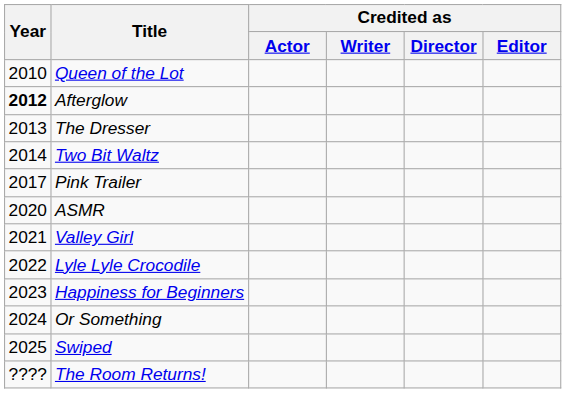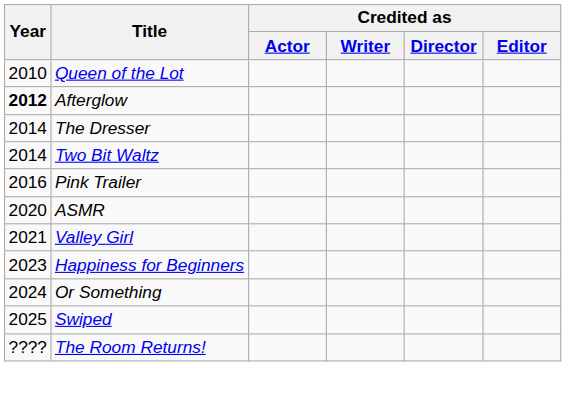The Dresser | Year: 2013 -> 2014
Pink Trailer | Year: 2017 -> 2016
- row: 2022 | Lyle Lyle Crocodile
